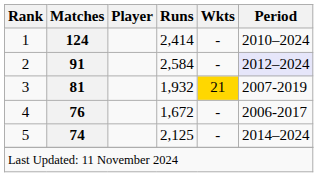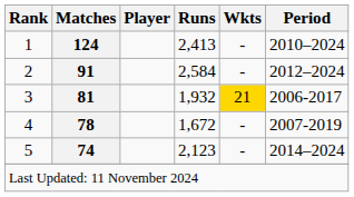1 | Runs: 2,414 -> 2,413
2 | Period: lavender background -> no background
3 | Period: 2007-2019 -> 2006-2017
4 | Matches: 76 -> 78
4 | Period: 2006-2017 -> 2007-2019
5 | Runs: 2,125 -> 2,123
